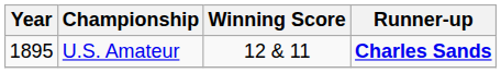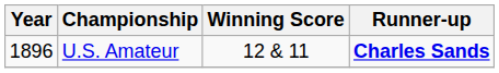U.S. Amateur | Year: 1895 -> 1896
